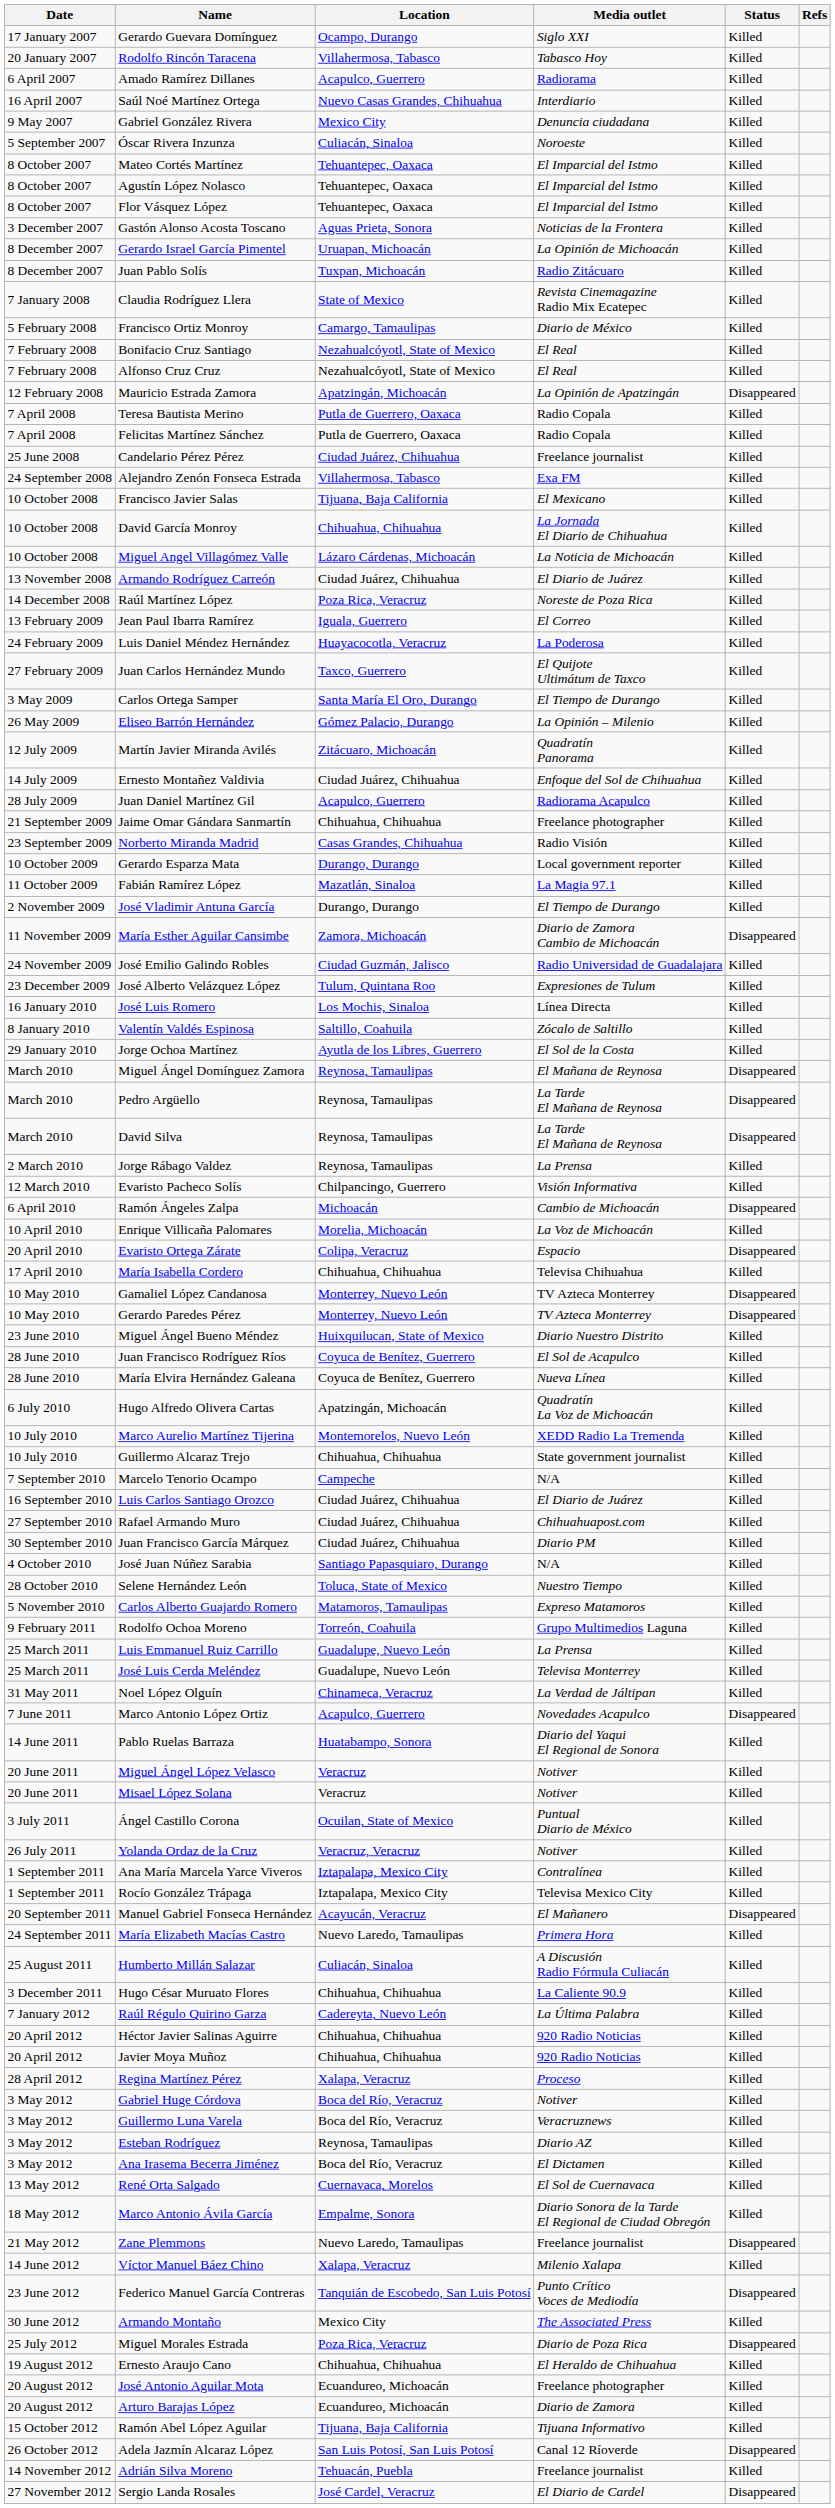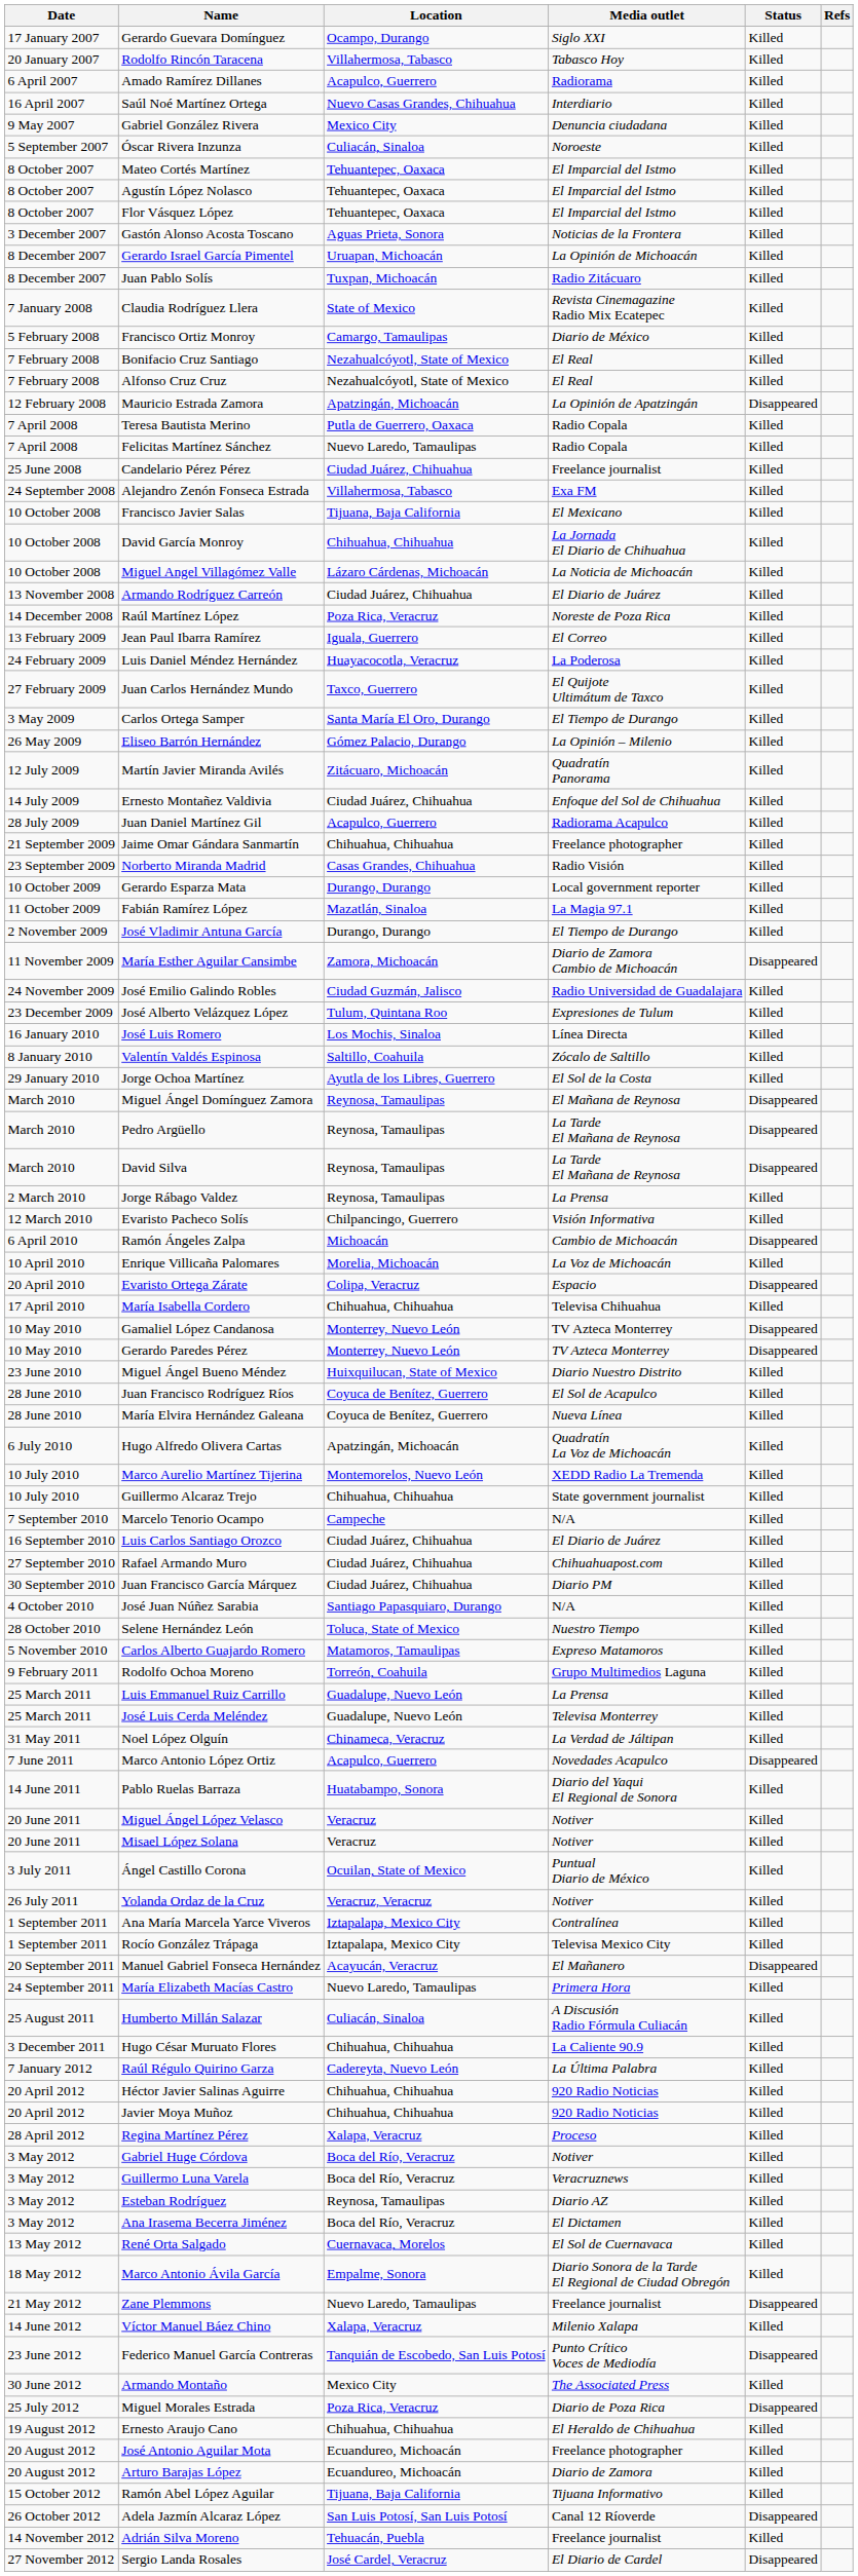Felicitas Martínez Sánchez | Location: Putla de Guerrero, Oaxaca -> Nuevo Laredo, Tamaulipas
